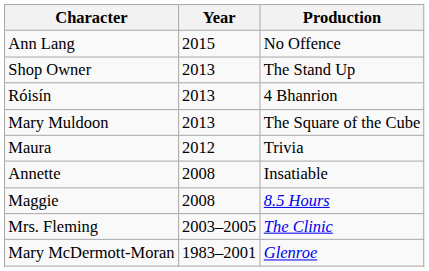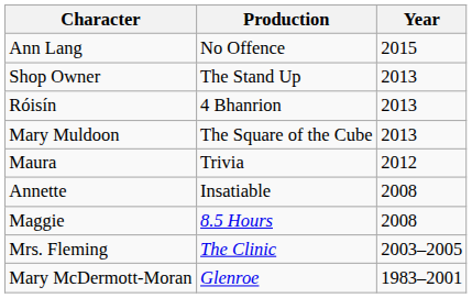columns swapped: Production <-> Year
